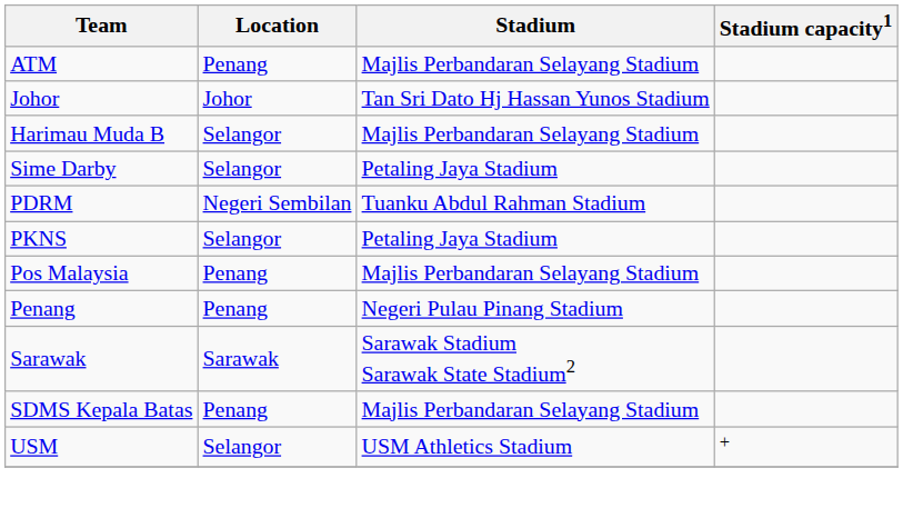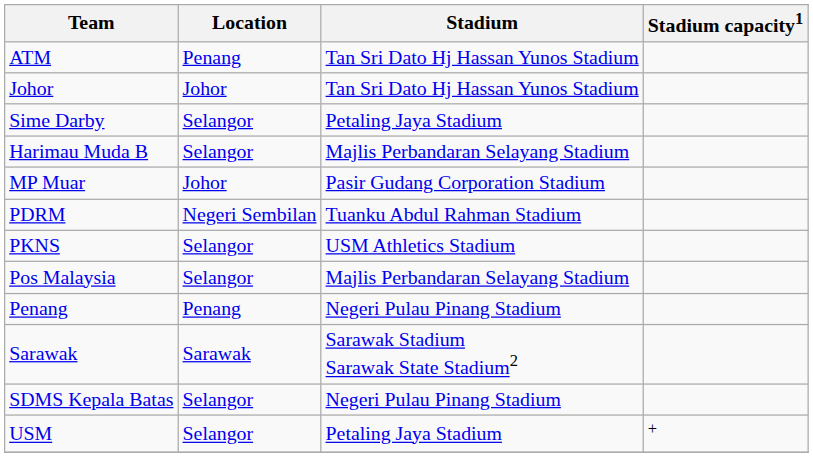ATM | Stadium: Majlis Perbandaran Selayang Stadium -> Tan Sri Dato Hj Hassan Yunos Stadium
rows swapped: Harimau Muda B <-> Sime Darby
+ row: MP Muar | Johor | Pasir Gudang Corporation Stadium
PKNS | Stadium: Petaling Jaya Stadium -> USM Athletics Stadium
Pos Malaysia | Location: Penang -> Selangor
SDMS Kepala Batas | Location: Penang -> Selangor
SDMS Kepala Batas | Stadium: Majlis Perbandaran Selayang Stadium -> Negeri Pulau Pinang Stadium
USM | Stadium: USM Athletics Stadium -> Petaling Jaya Stadium
